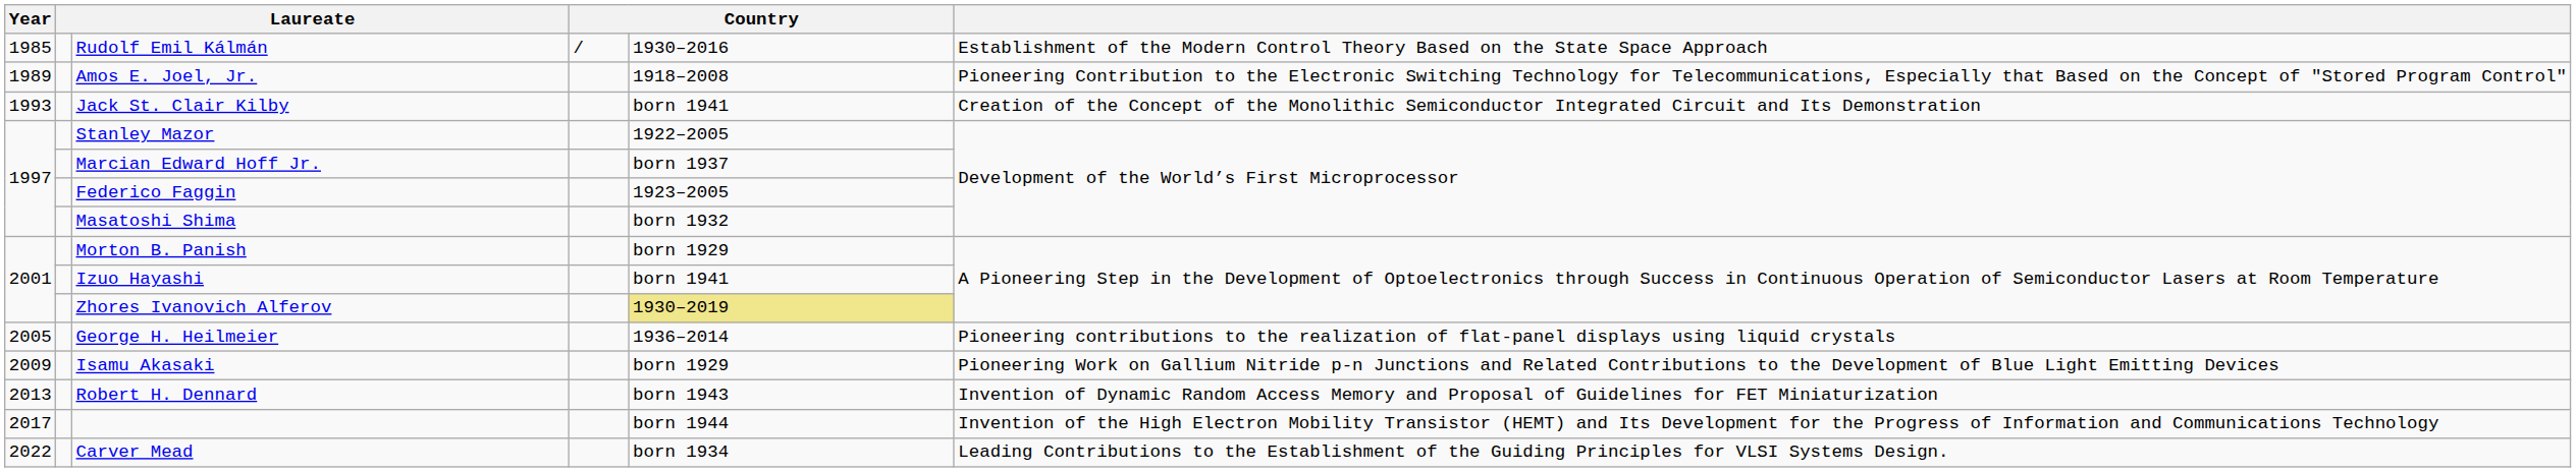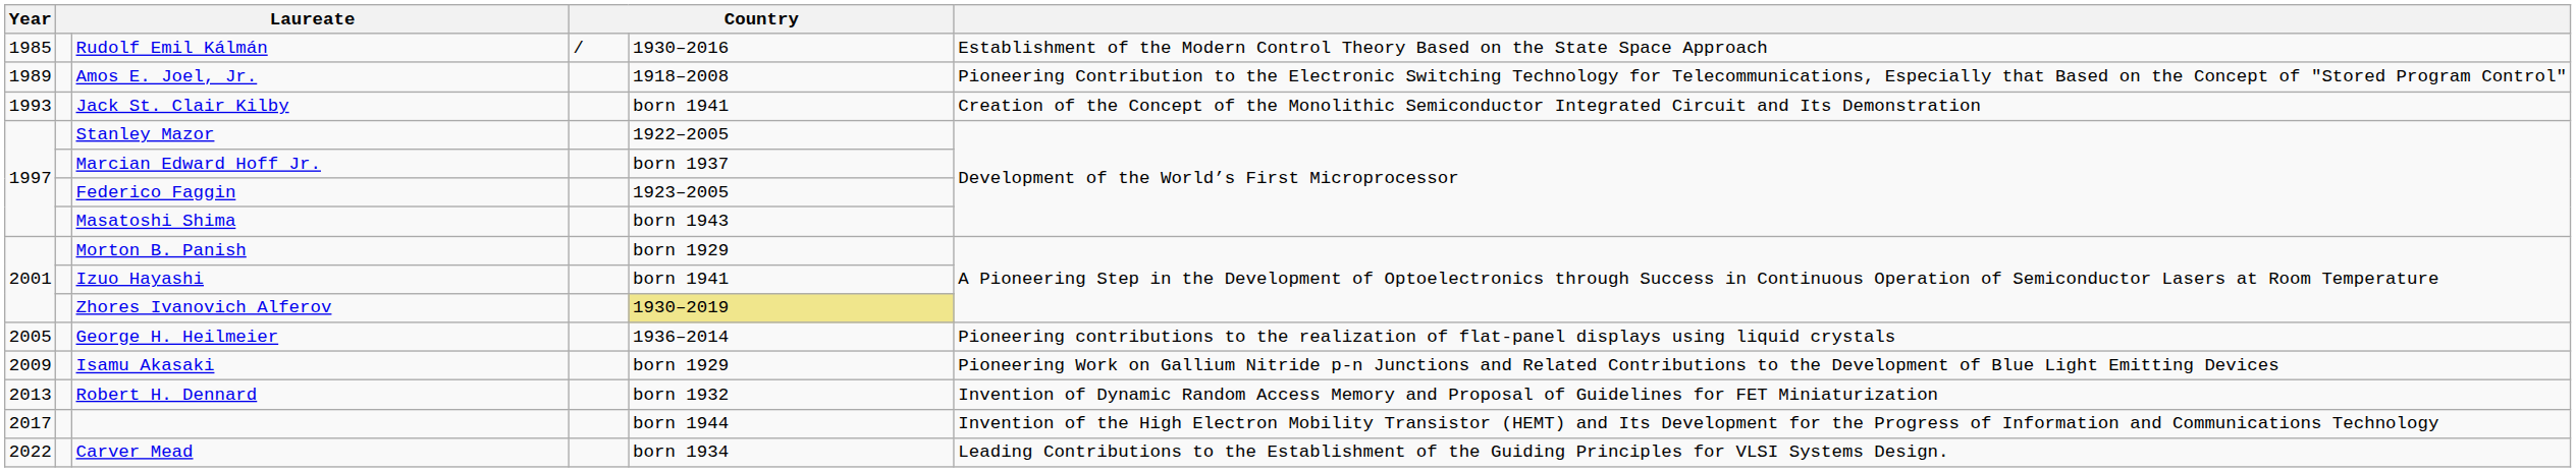Masatoshi Shima | column 5: born 1932 -> born 1943
Robert H. Dennard | column 5: born 1943 -> born 1932
